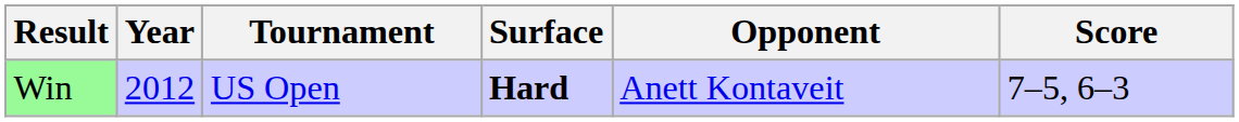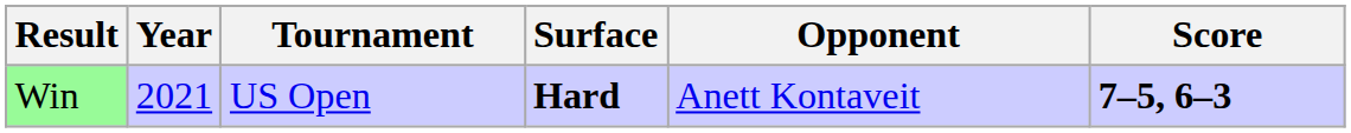Win | Year: 2012 -> 2021
Win | Score: normal -> bold
